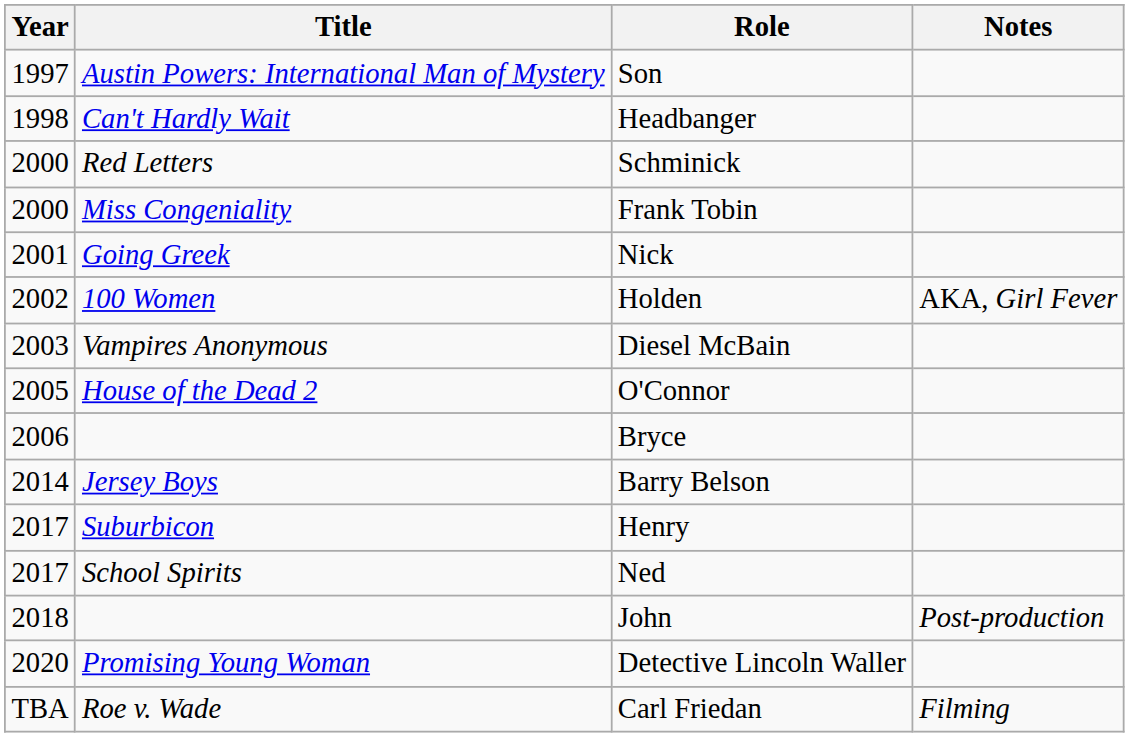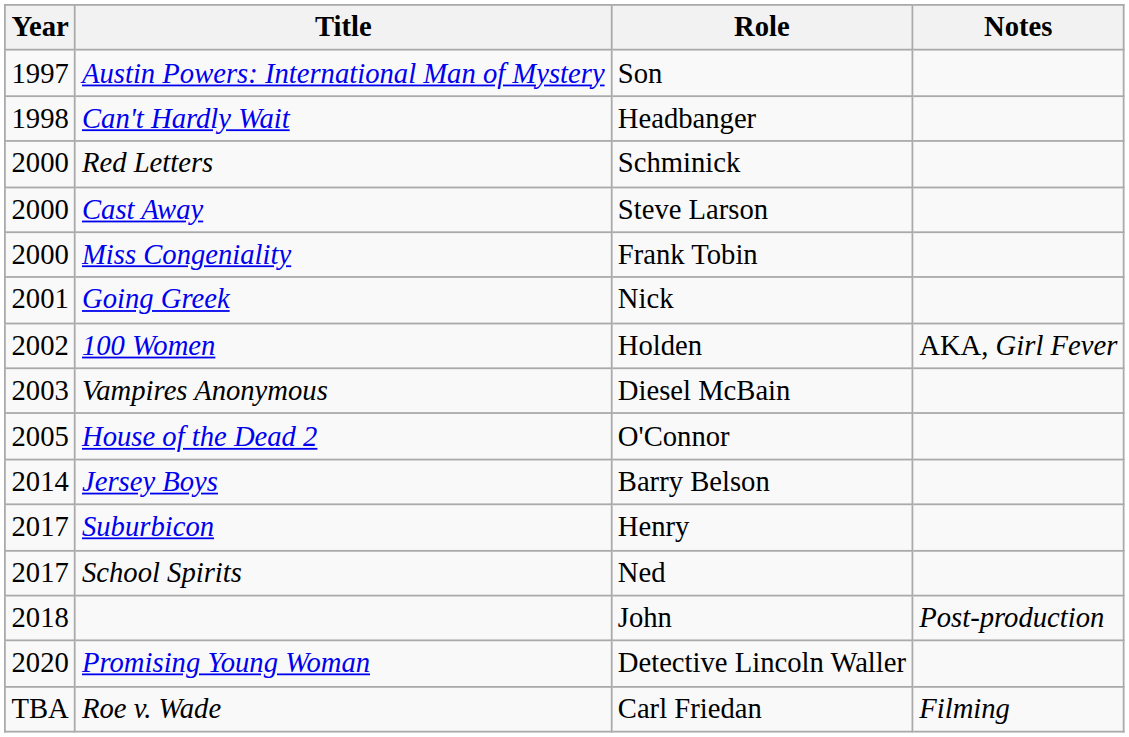+ row: 2000 | Cast Away | Steve Larson
- row: 2006 | Bryce
